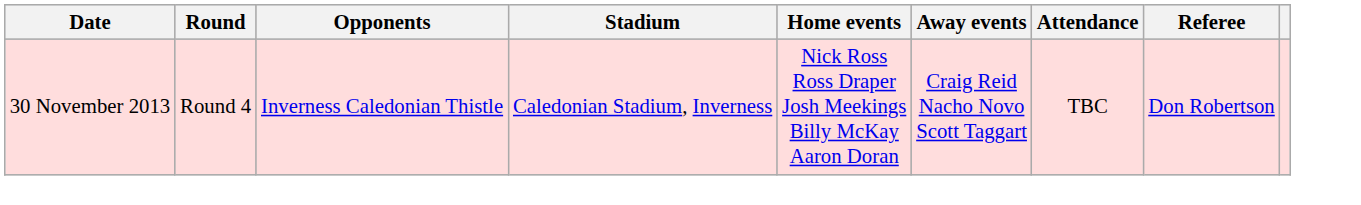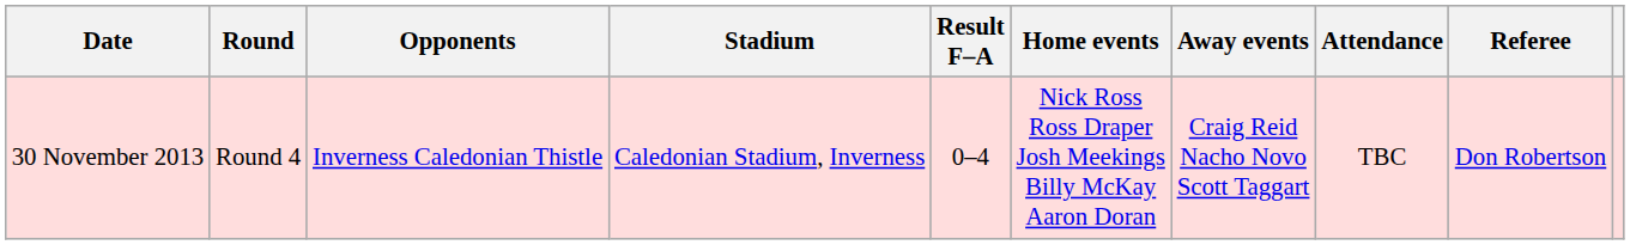+ column: Result F–A | 0–4
